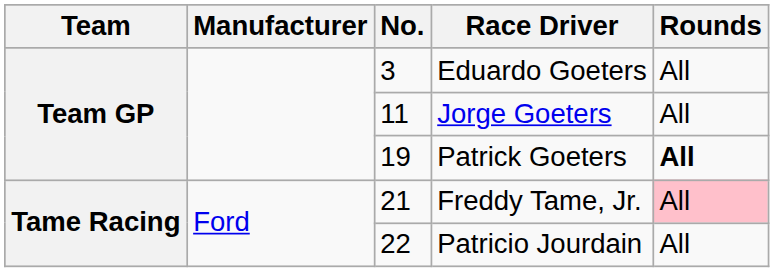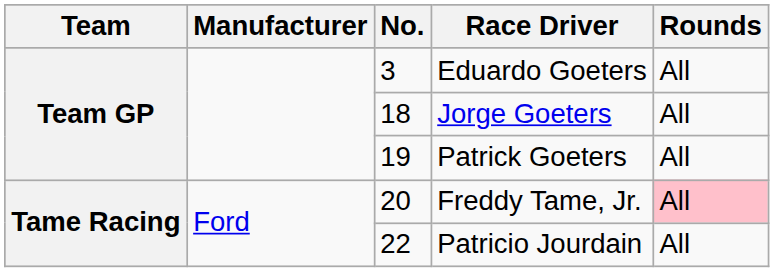Jorge Goeters | No.: 11 -> 18
Patrick Goeters | Rounds: bold -> normal
Freddy Tame, Jr. | No.: 21 -> 20
